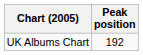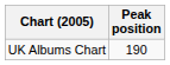UK Albums Chart | Peak position: 192 -> 190
